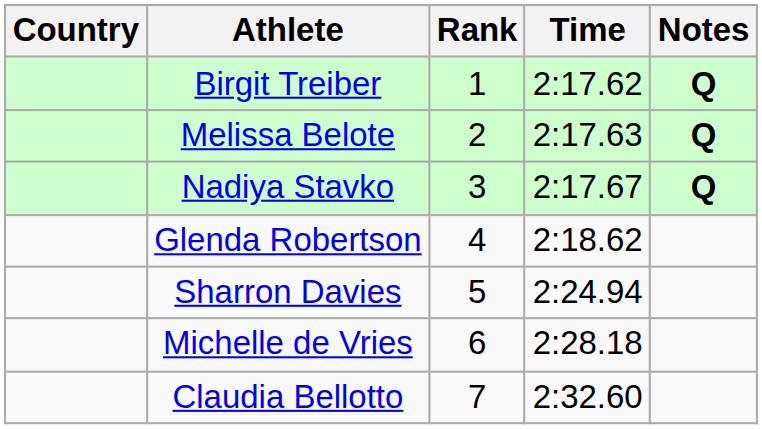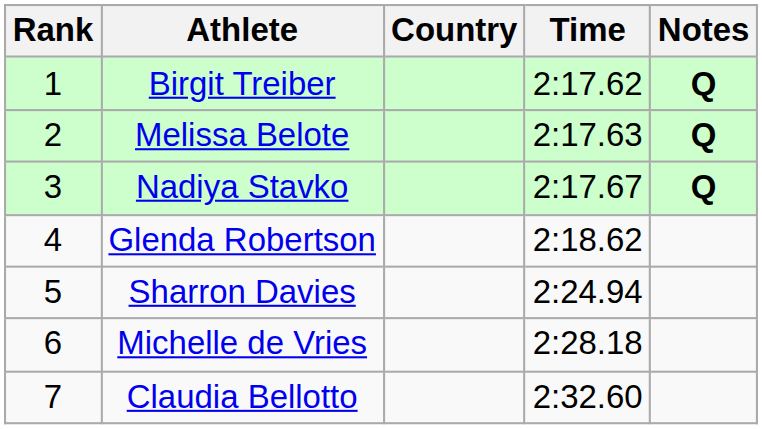columns swapped: Rank <-> Country
